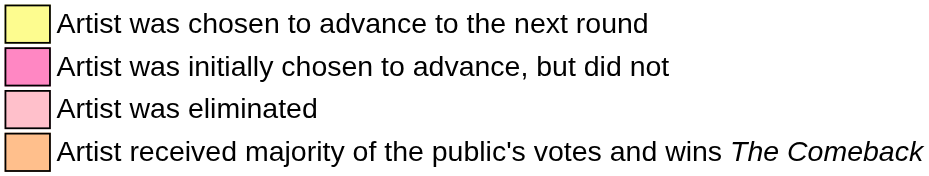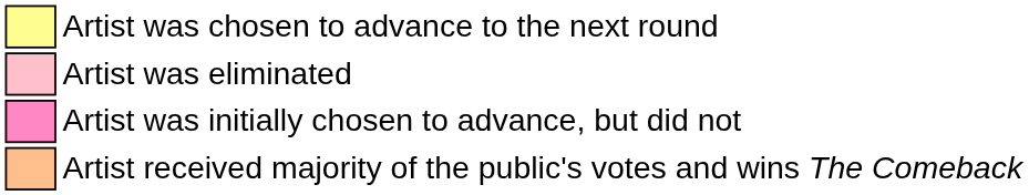rows swapped: Artist was initially chosen to advance, but did not <-> Artist was eliminated
